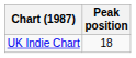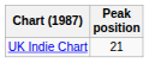UK Indie Chart | Peak position: 18 -> 21
